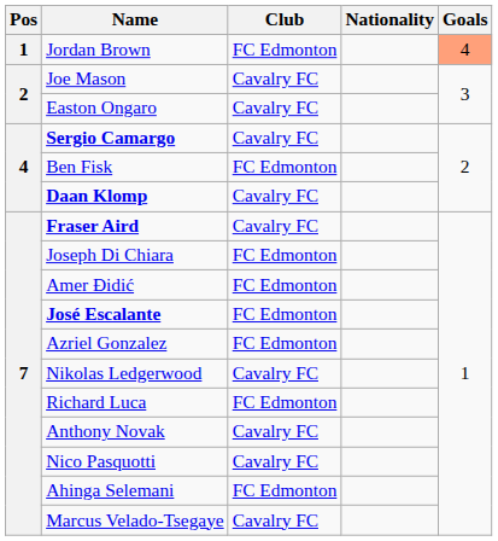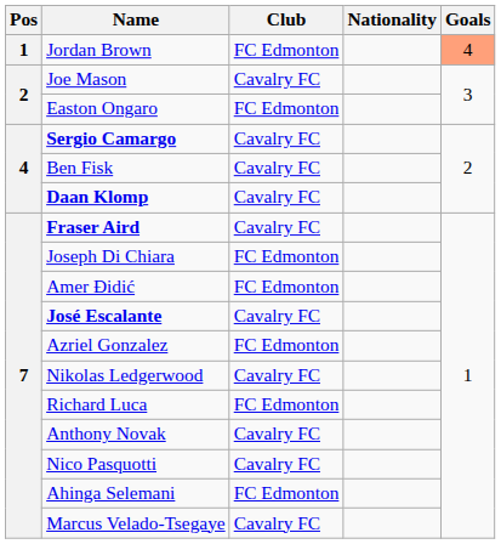Easton Ongaro | Club: Cavalry FC -> FC Edmonton
Ben Fisk | Club: FC Edmonton -> Cavalry FC
José Escalante | Club: FC Edmonton -> Cavalry FC
